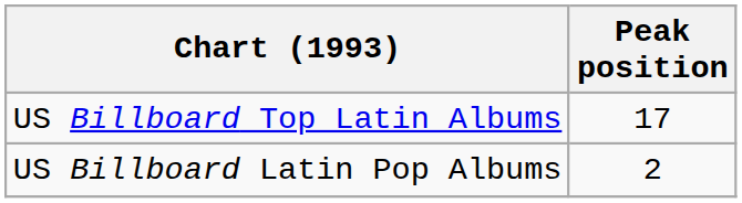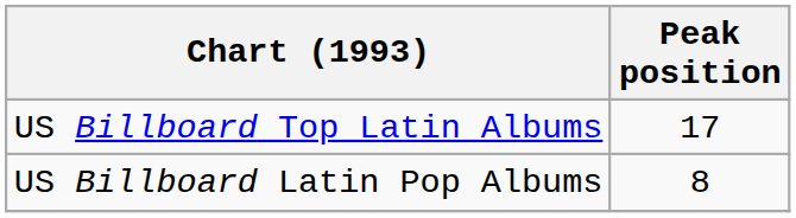US Billboard Latin Pop Albums | Peak position: 2 -> 8
